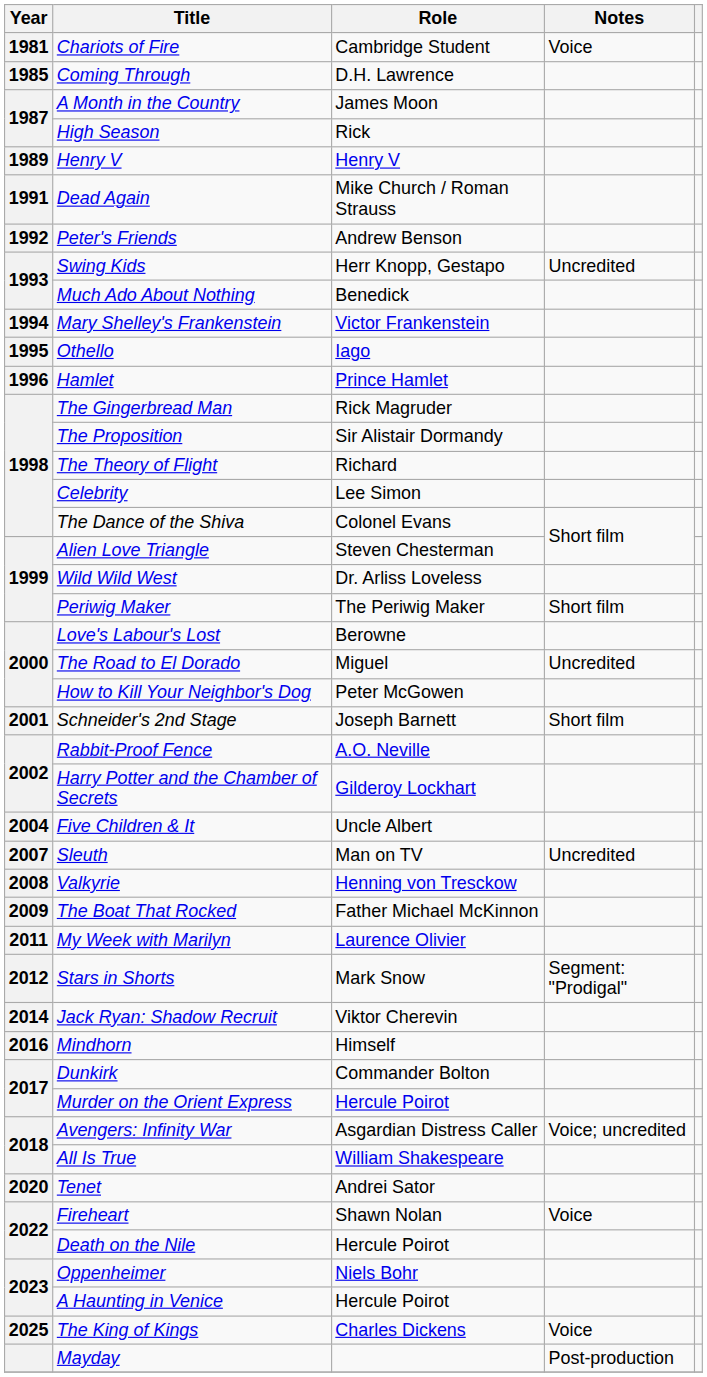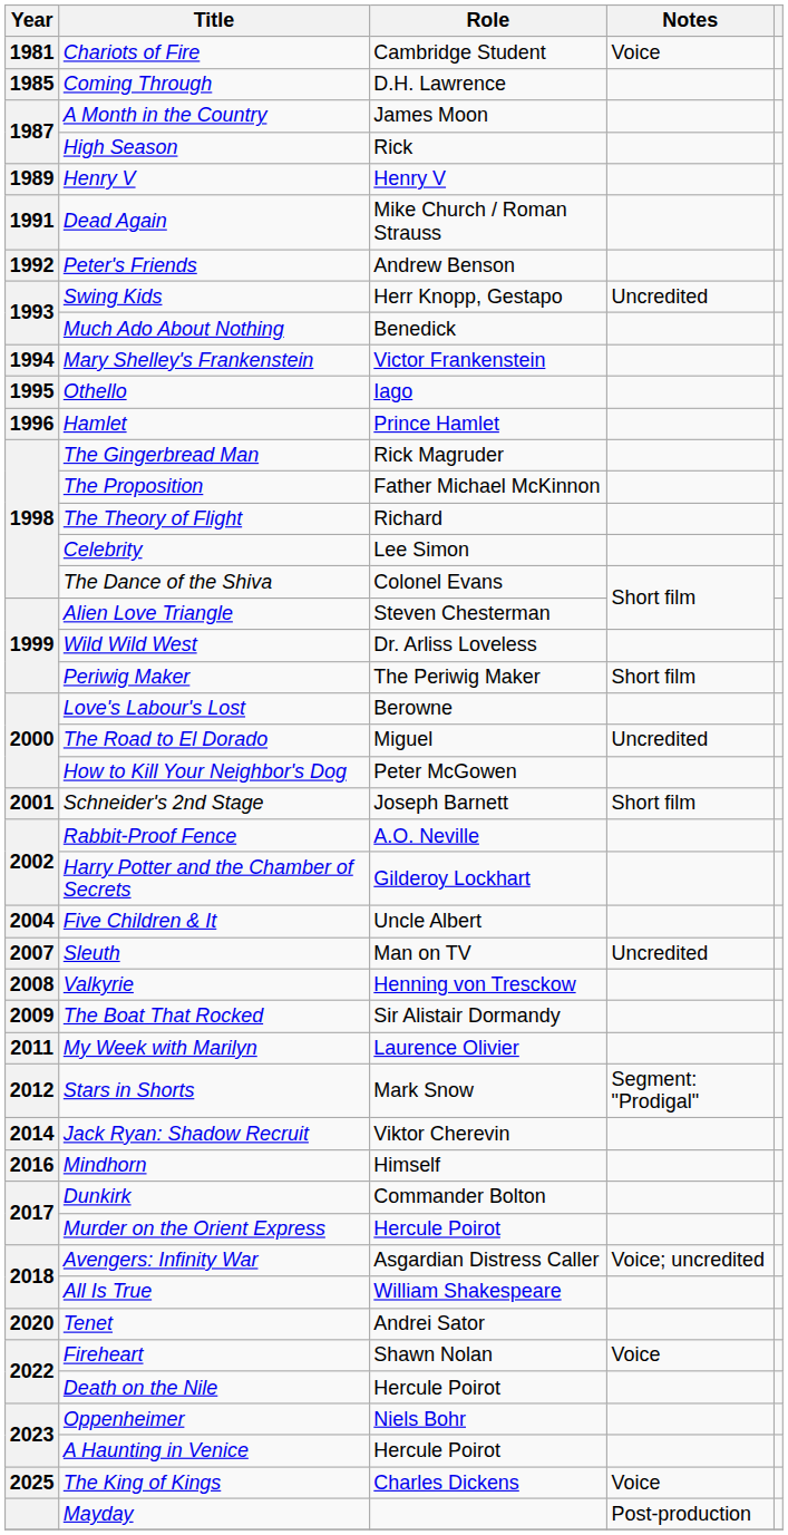The Proposition | Role: Sir Alistair Dormandy -> Father Michael McKinnon
The Boat That Rocked | Role: Father Michael McKinnon -> Sir Alistair Dormandy
